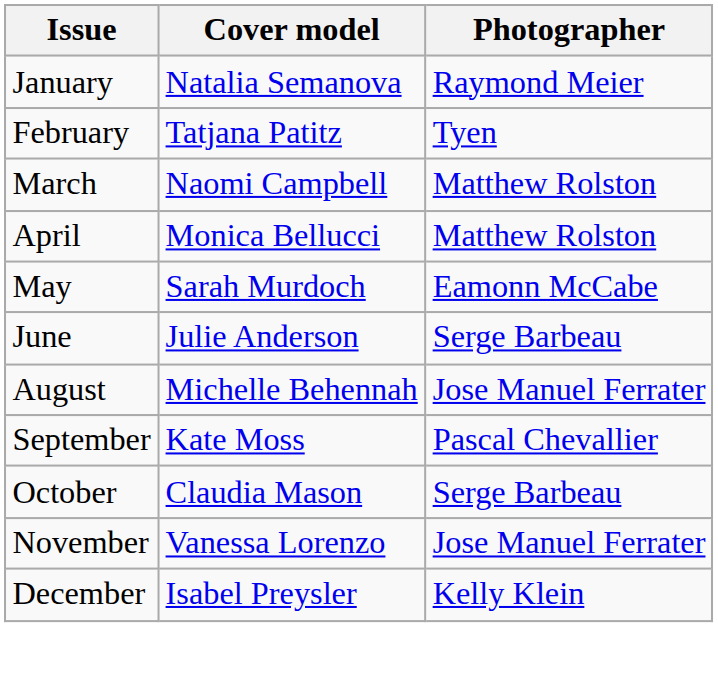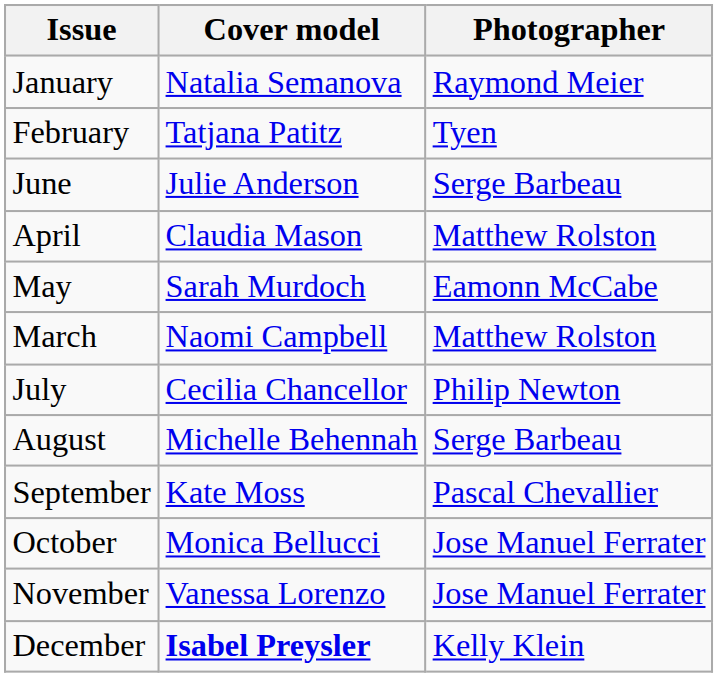rows swapped: March <-> June
April | Cover model: Monica Bellucci -> Claudia Mason
+ row: July | Cecilia Chancellor | Philip Newton
August | Photographer: Jose Manuel Ferrater -> Serge Barbeau
October | Cover model: Claudia Mason -> Monica Bellucci
October | Photographer: Serge Barbeau -> Jose Manuel Ferrater
December | Cover model: normal -> bold
